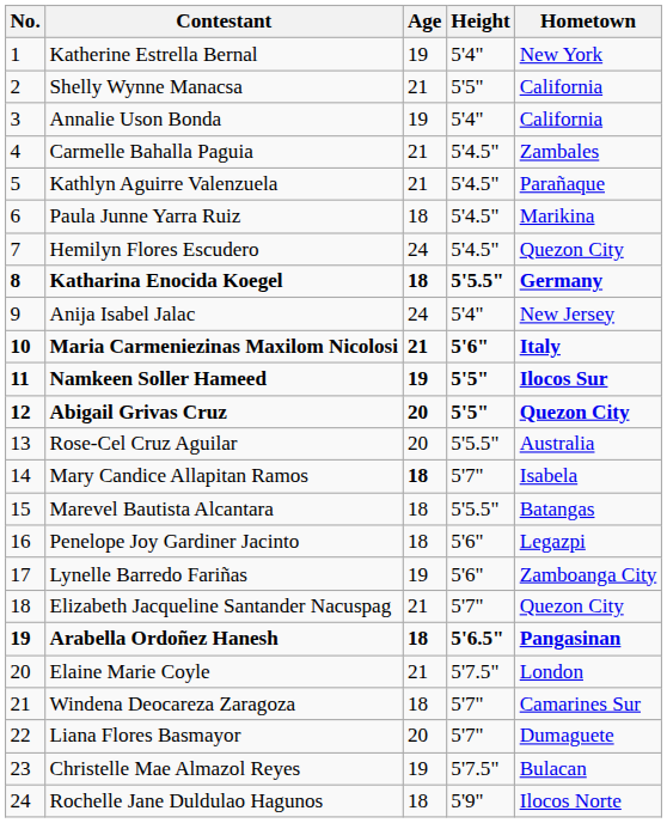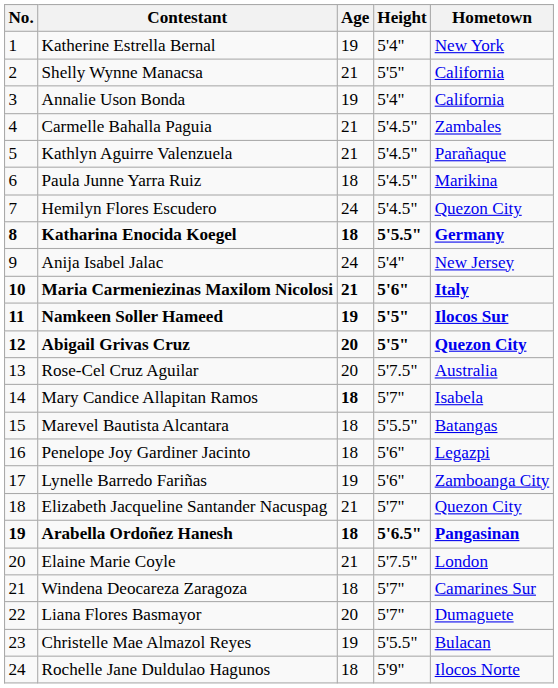Rose-Cel Cruz Aguilar | Height: 5'5.5" -> 5'7.5"
Christelle Mae Almazol Reyes | Height: 5'7.5" -> 5'5.5"
